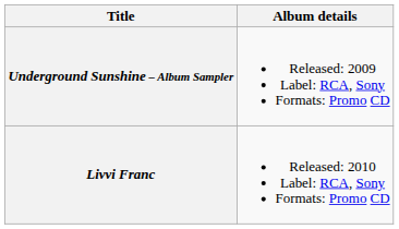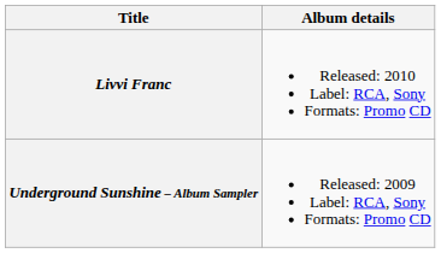rows swapped: Underground Sunshine – Album Sampler <-> Livvi Franc
